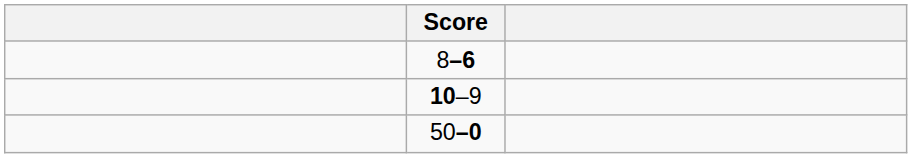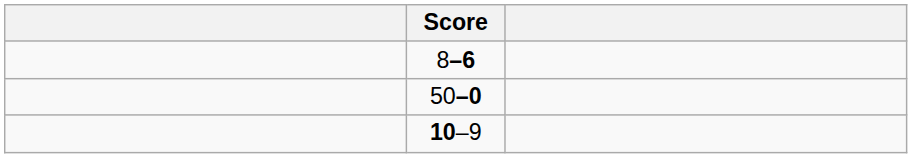rows swapped: 50–0 <-> 10–9
